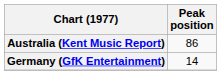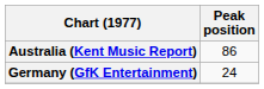Germany (GfK Entertainment) | Peak position: 14 -> 24
